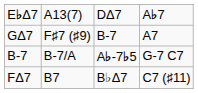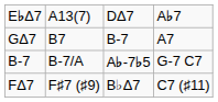GΔ7 | column 2: F♯7 (♯9) -> B7
FΔ7 | column 2: B7 -> F♯7 (♯9)
